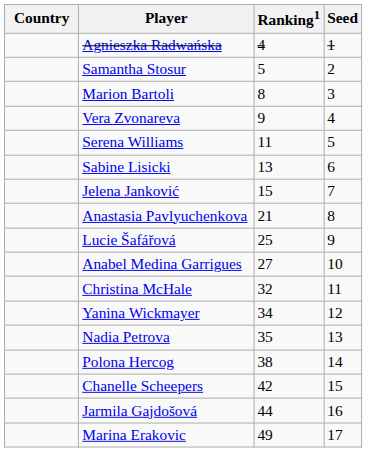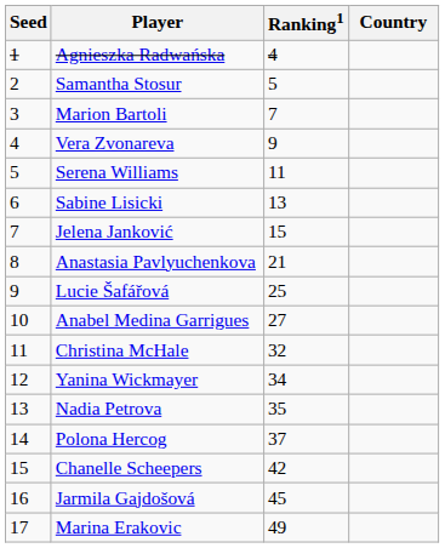columns swapped: Country <-> Seed
Marion Bartoli | Ranking1: 8 -> 7
Polona Hercog | Ranking1: 38 -> 37
Jarmila Gajdošová | Ranking1: 44 -> 45
